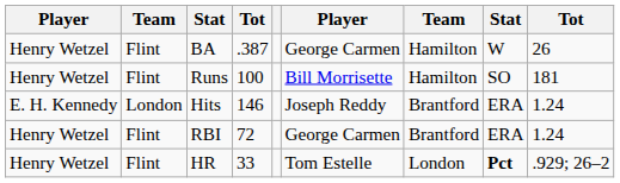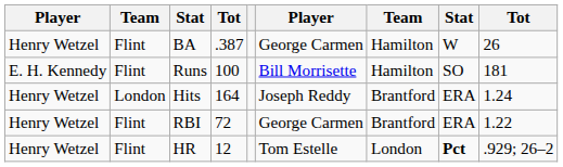Runs | column 1: Henry Wetzel -> E. H. Kennedy
Hits | column 1: E. H. Kennedy -> Henry Wetzel
Hits | column 4: 146 -> 164
RBI | column 9: 1.24 -> 1.22
HR | column 4: 33 -> 12
